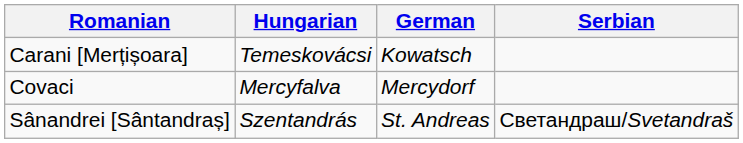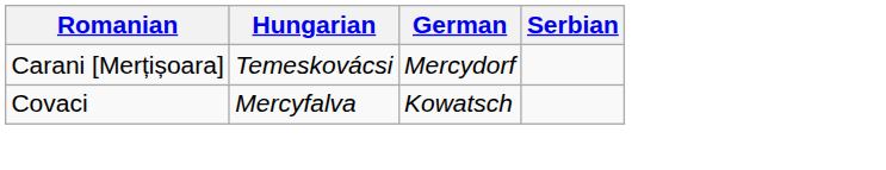Carani [Merțișoara] | German: Kowatsch -> Mercydorf
Covaci | German: Mercydorf -> Kowatsch
- row: Sânandrei [Sântandraș] | Szentandrás | St. Andreas | Светандраш/Svetandraš
